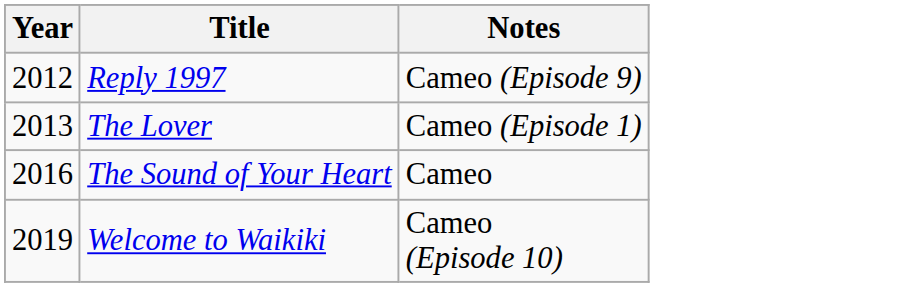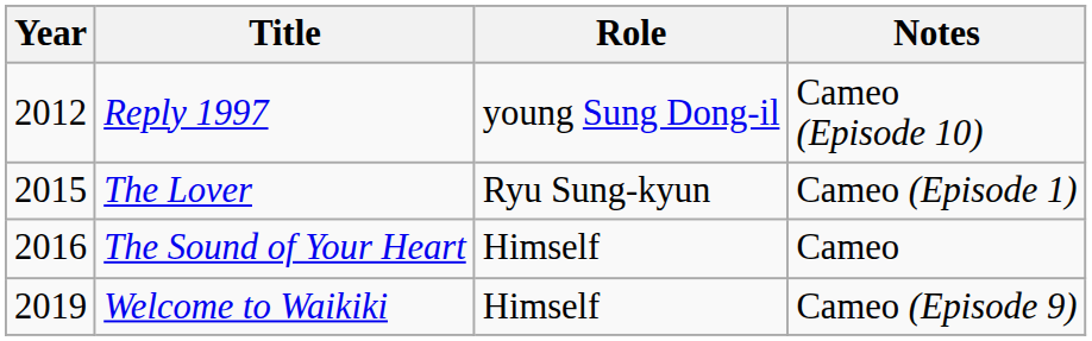+ column: Role | young Sung Dong-il | Ryu Sung-kyun | Himself | Himself
Reply 1997 | Notes: Cameo (Episode 9) -> Cameo (Episode 10)
The Lover | Year: 2013 -> 2015
Welcome to Waikiki | Notes: Cameo (Episode 10) -> Cameo (Episode 9)
